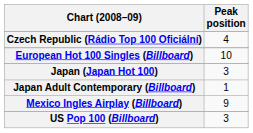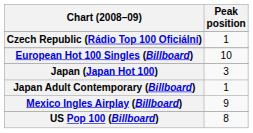Czech Republic (Rádio Top 100 Oficiální) | Peak position: 4 -> 1
US Pop 100 (Billboard) | Peak position: 3 -> 8
